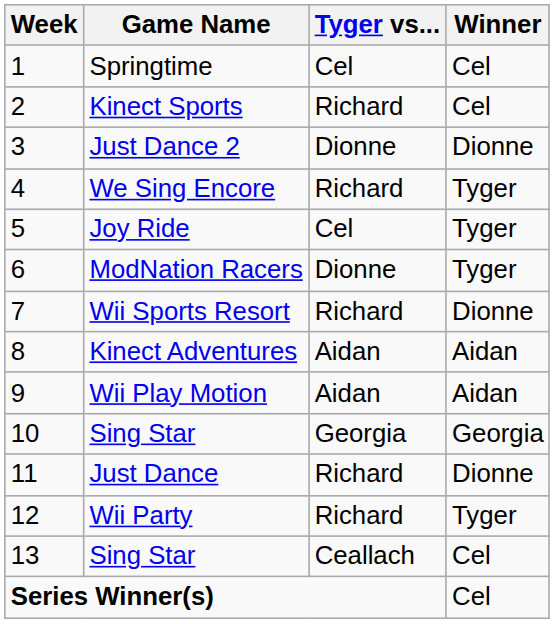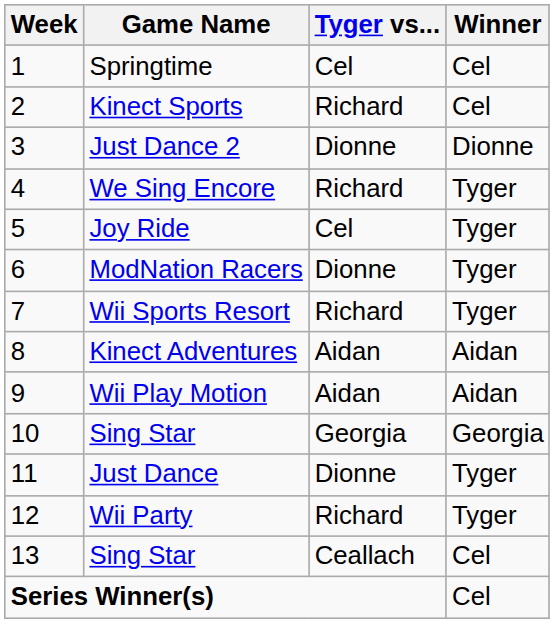Wii Sports Resort | Winner: Dionne -> Tyger
Just Dance | Tyger vs...: Richard -> Dionne
Just Dance | Winner: Dionne -> Tyger
